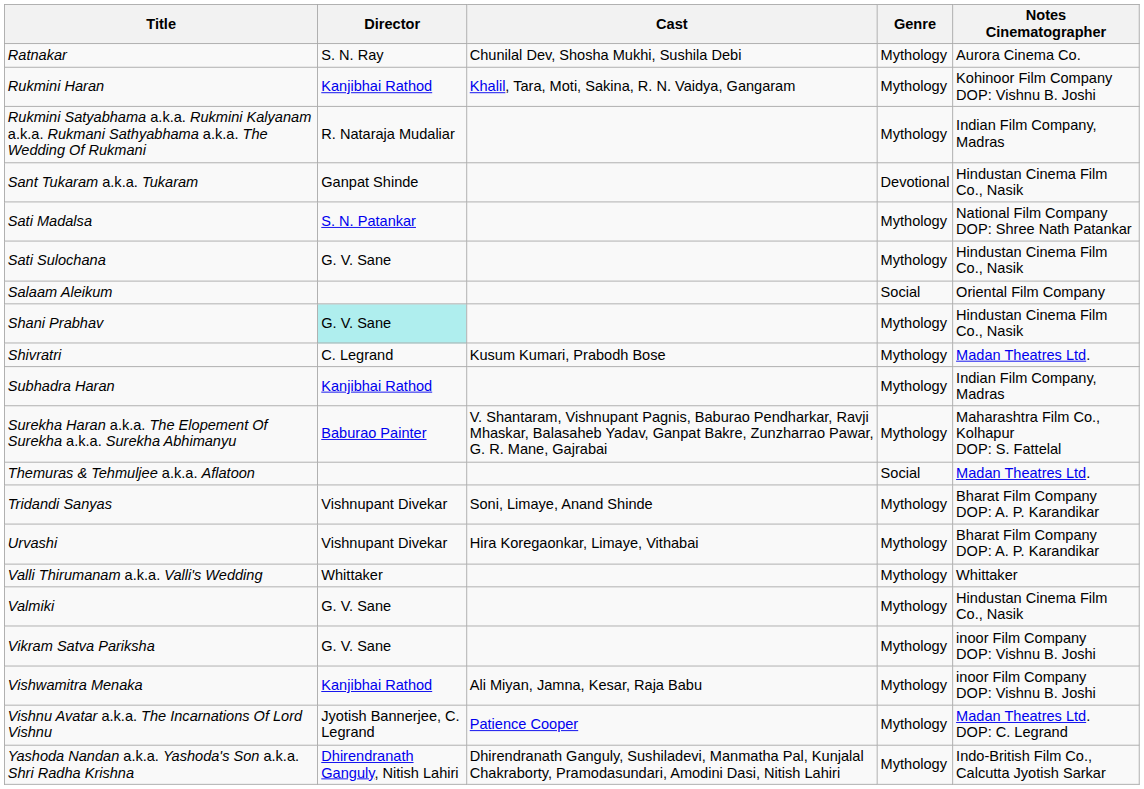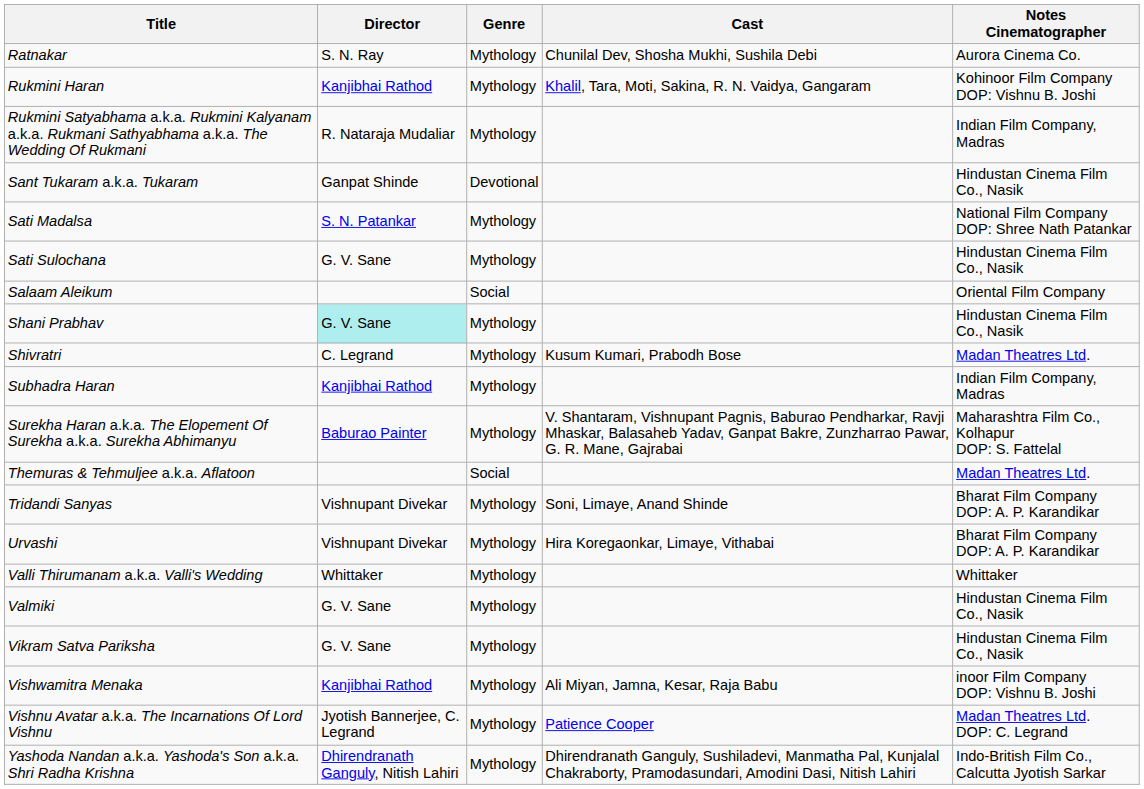columns swapped: Cast <-> Genre
Vikram Satva Pariksha | Notes Cinematographer: inoor Film Company DOP: Vishnu B. Joshi -> Hindustan Cinema Film Co., Nasik
